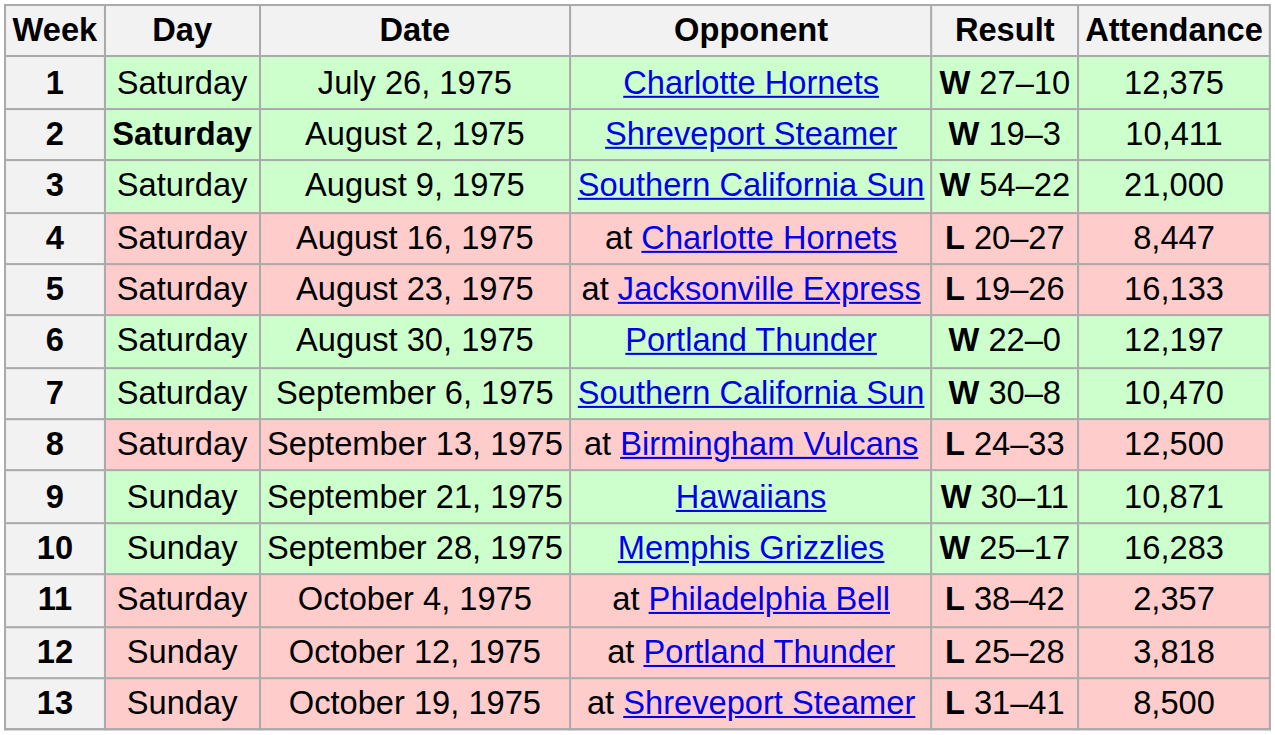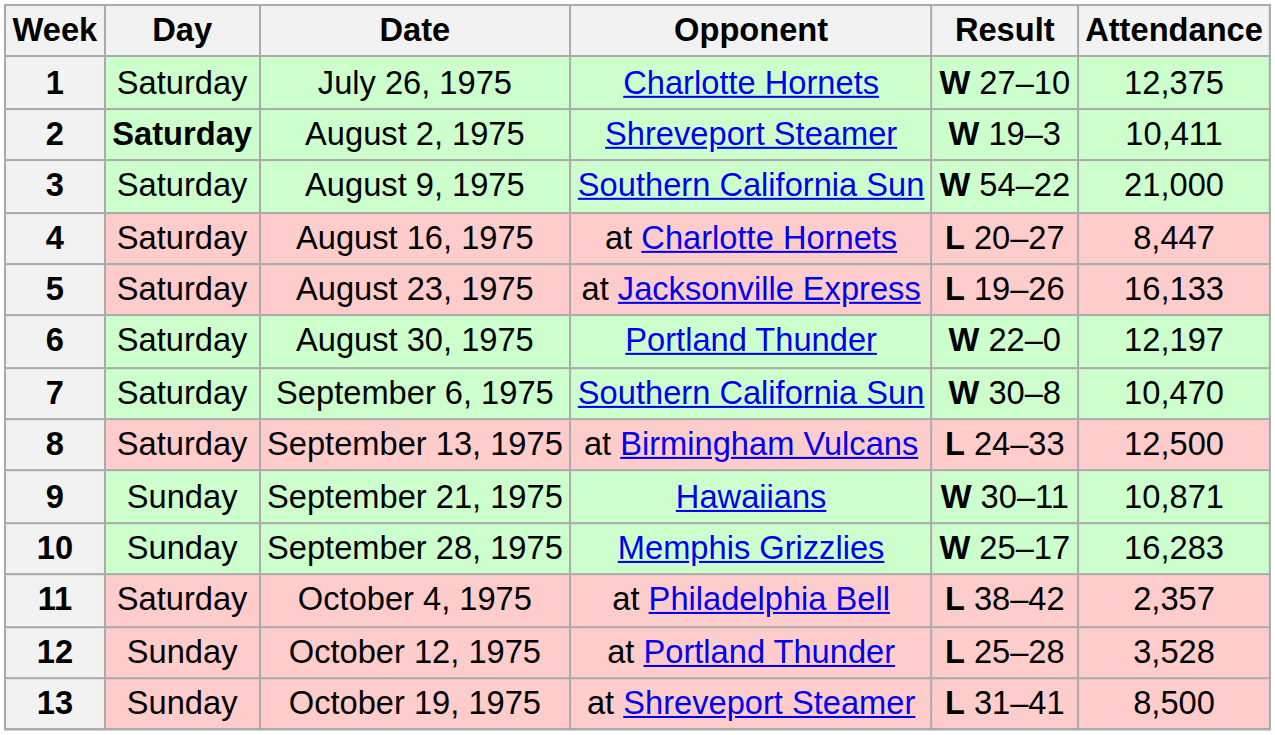12 | Attendance: 3,818 -> 3,528
